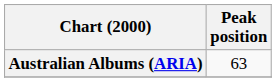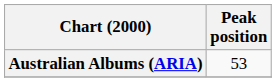Australian Albums (ARIA) | Peak position: 63 -> 53
